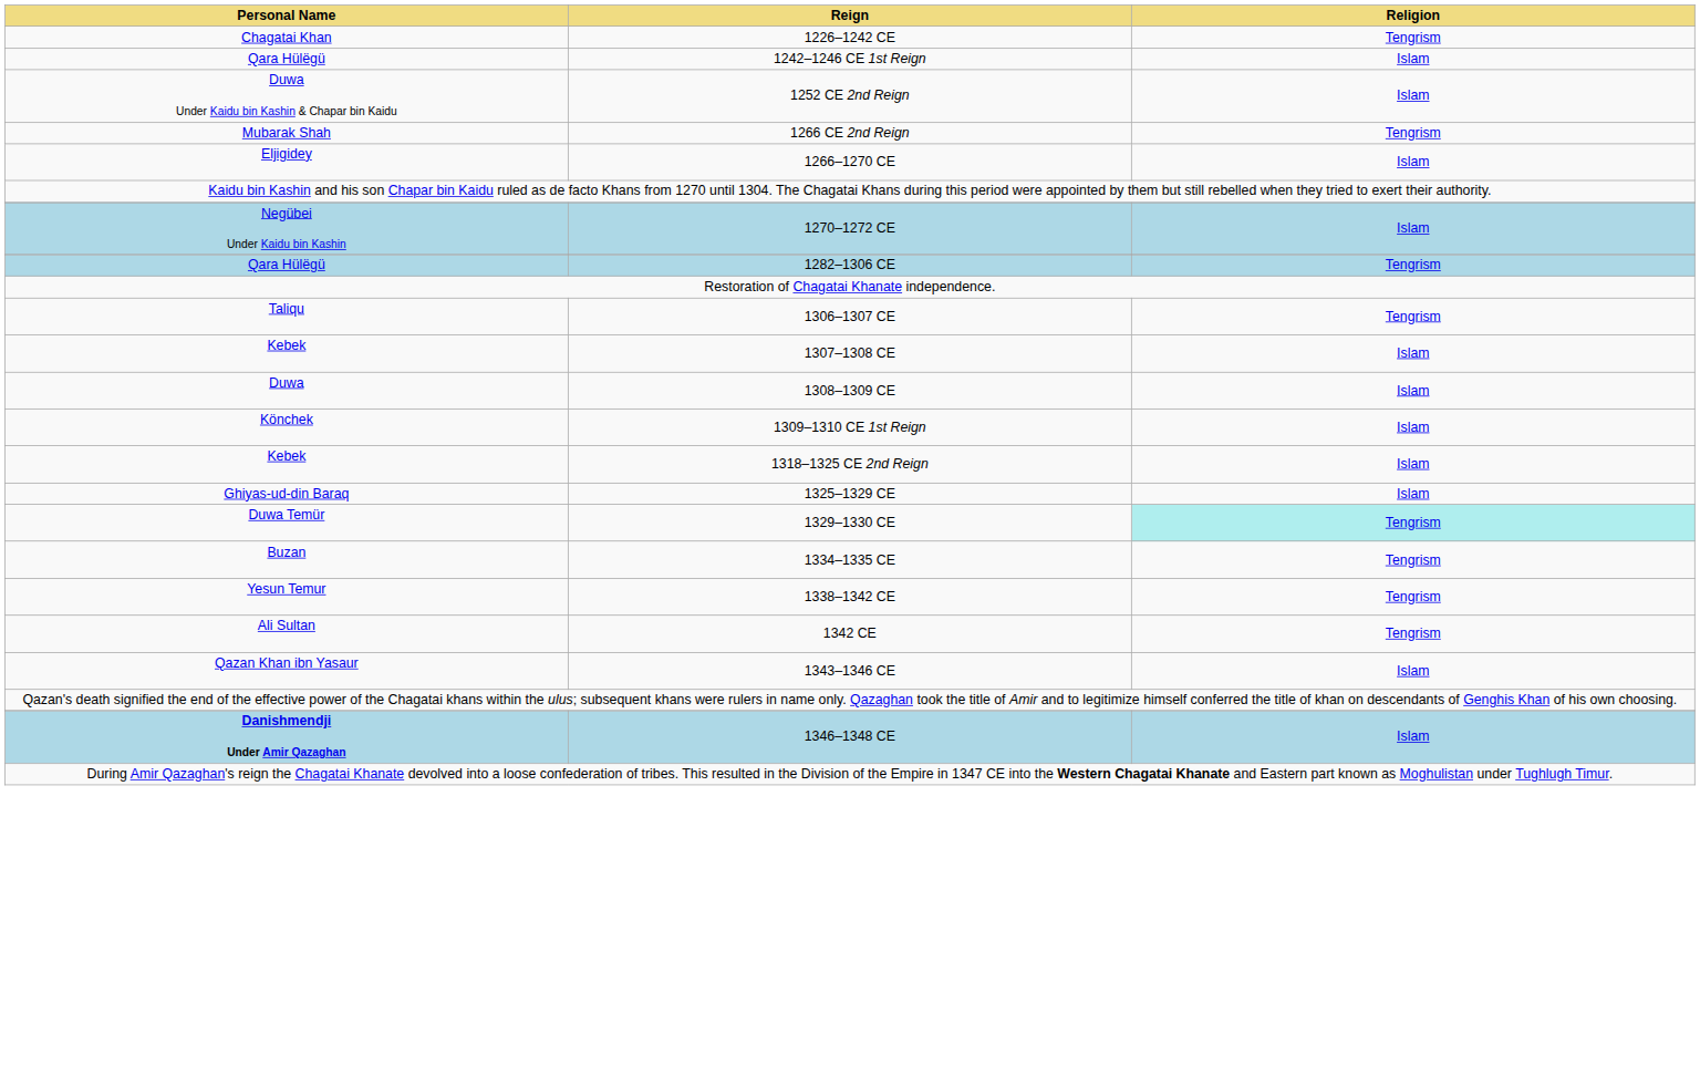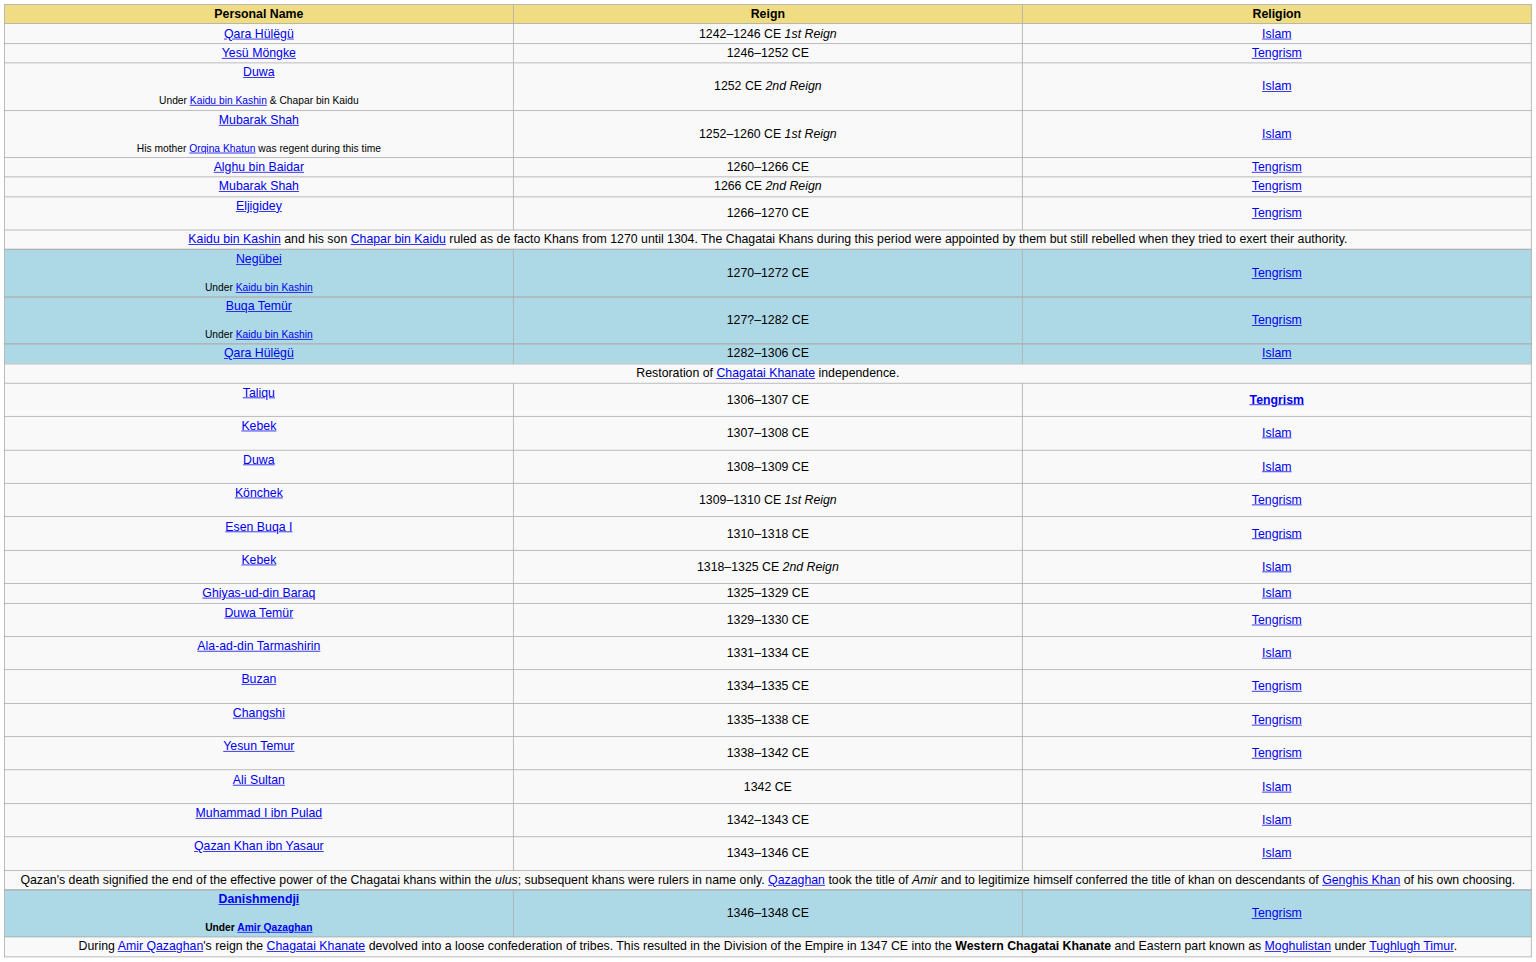- row: Chagatai Khan | 1226–1242 CE | Tengrism
+ row: Yesü Möngke | 1246–1252 CE | Tengrism
+ row: Mubarak Shah His mother Orqina Khatun was regent during this time | 1252–1260 CE 1st Reign | Islam
+ row: Alghu bin Baidar | 1260–1266 CE | Tengrism
1266–1270 CE | Religion: Islam -> Tengrism
1270–1272 CE | Religion: Islam -> Tengrism
+ row: Buqa Temür Under Kaidu bin Kashin | 127?–1282 CE | Tengrism
1282–1306 CE | Religion: Tengrism -> Islam
1306–1307 CE | Religion: normal -> bold
1309–1310 CE 1st Reign | Religion: Islam -> Tengrism
+ row: Esen Buqa I | 1310–1318 CE | Tengrism
1329–1330 CE | Religion: paleturquoise background -> no background
+ row: Ala-ad-din Tarmashirin | 1331–1334 CE | Islam
+ row: Changshi | 1335–1338 CE | Tengrism
1342 CE | Religion: Tengrism -> Islam
+ row: Muhammad I ibn Pulad | 1342–1343 CE | Islam
1346–1348 CE | Religion: Islam -> Tengrism
